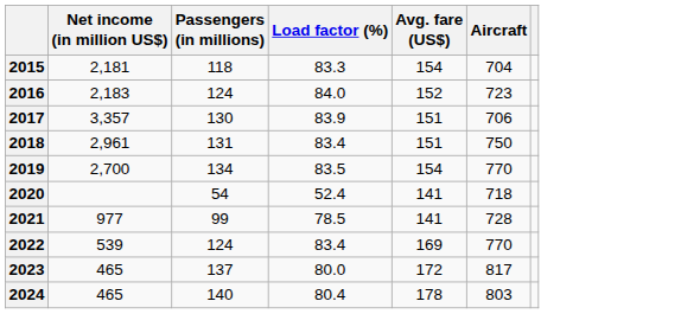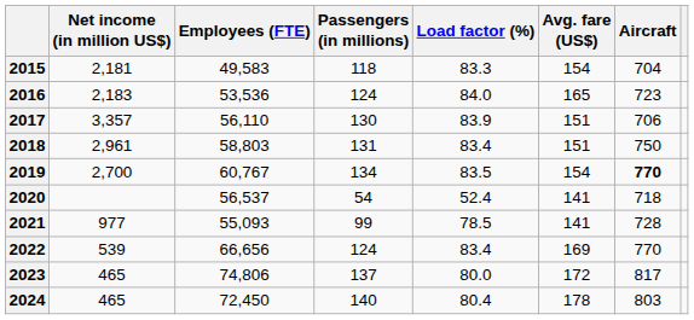+ column: Employees (FTE) | 49,583 | 53,536 | 56,110 | 58,803 | 60,767 | 56,537 | 55,093 | 66,656 | 74,806 | 72,450
2016 | Avg. fare (US$): 152 -> 165
2019 | Aircraft: normal -> bold
